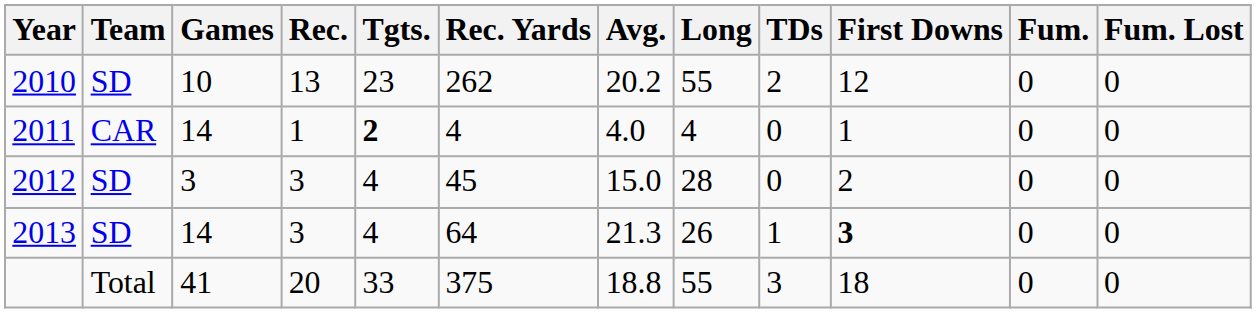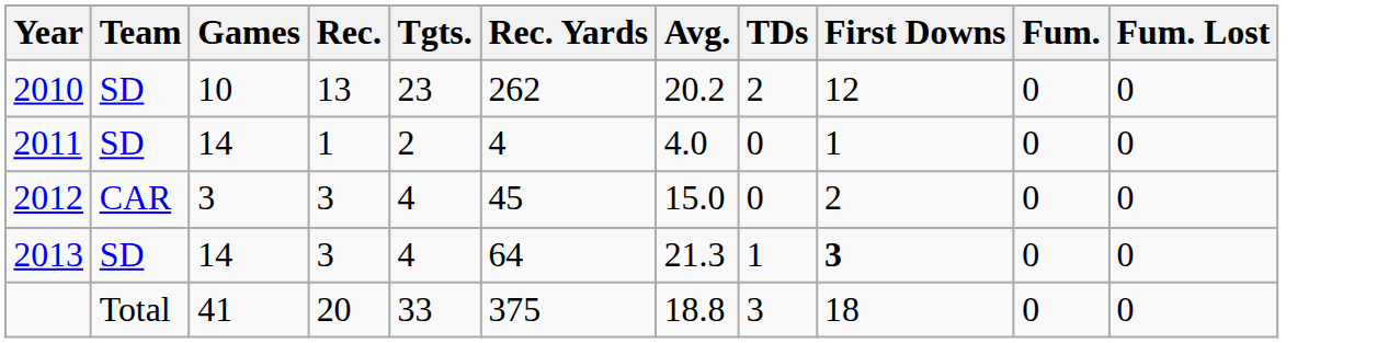- column: Long | 55 | 4 | 28 | 26 | 55
2011 | Team: CAR -> SD
2011 | Tgts.: bold -> normal
2012 | Team: SD -> CAR
